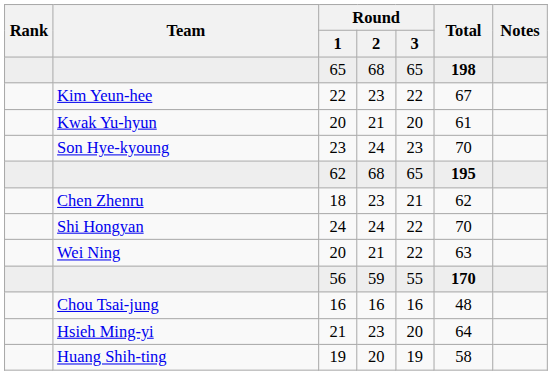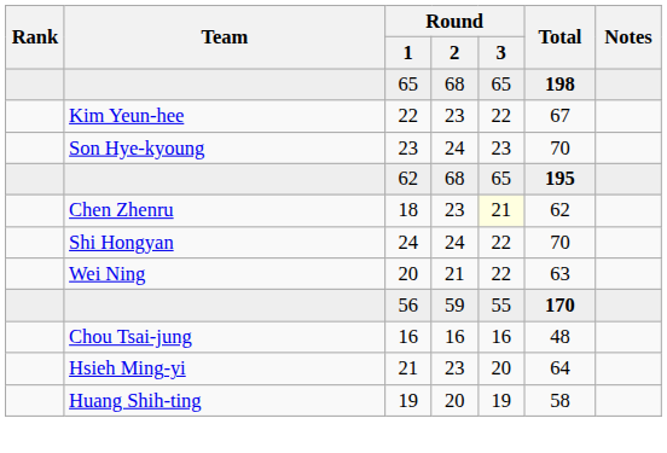- row: Kwak Yu-hyun | 20 | 21 | 20 | 61
18 | Round / 3: no background -> lightyellow background
